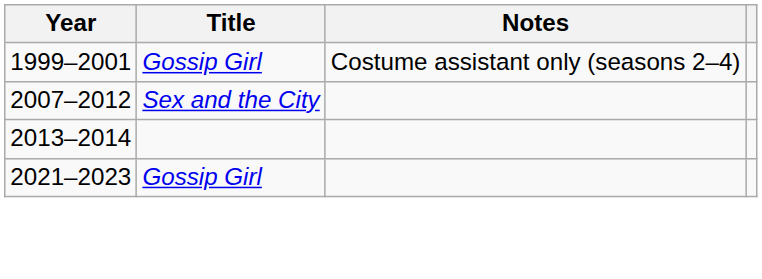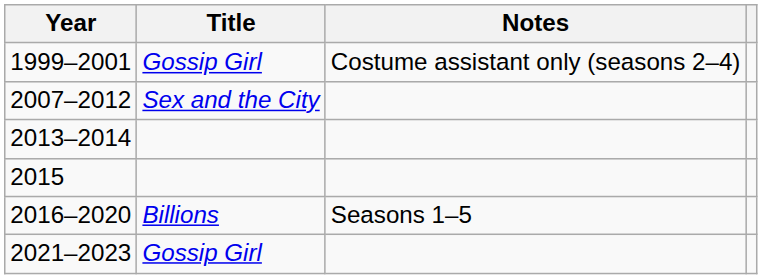+ row: 2015
+ row: 2016–2020 | Billions | Seasons 1–5
